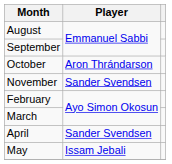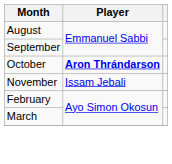October | Player: normal -> bold
November | Player: Sander Svendsen -> Issam Jebali
- row: April | Sander Svendsen
- row: May | Issam Jebali
